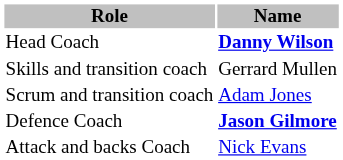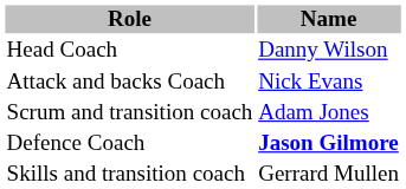Head Coach | Name: bold -> normal
rows swapped: Attack and backs Coach <-> Skills and transition coach
